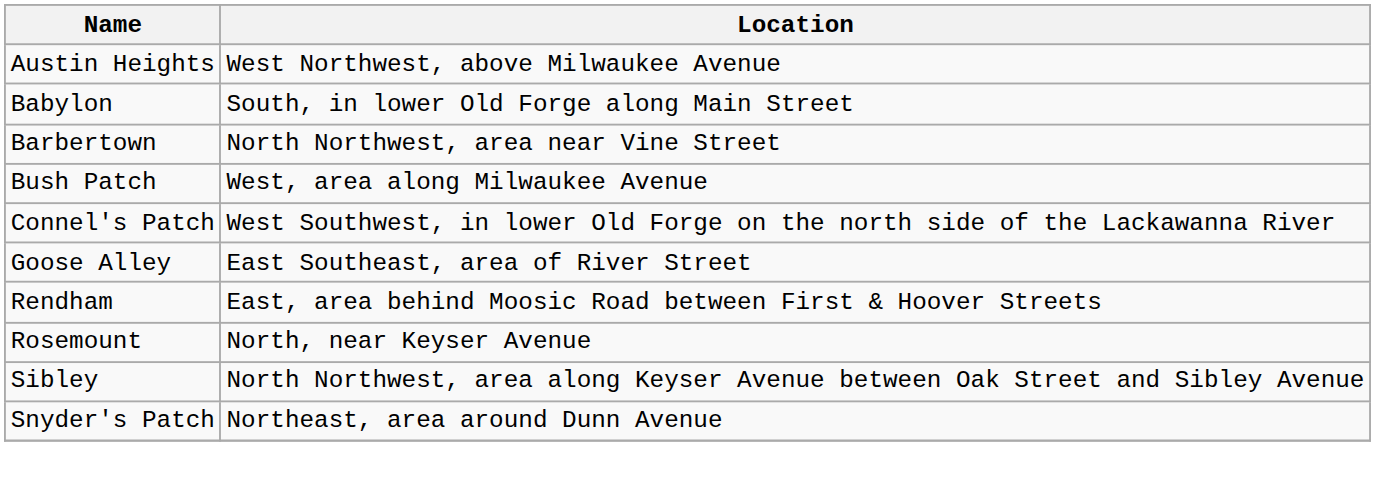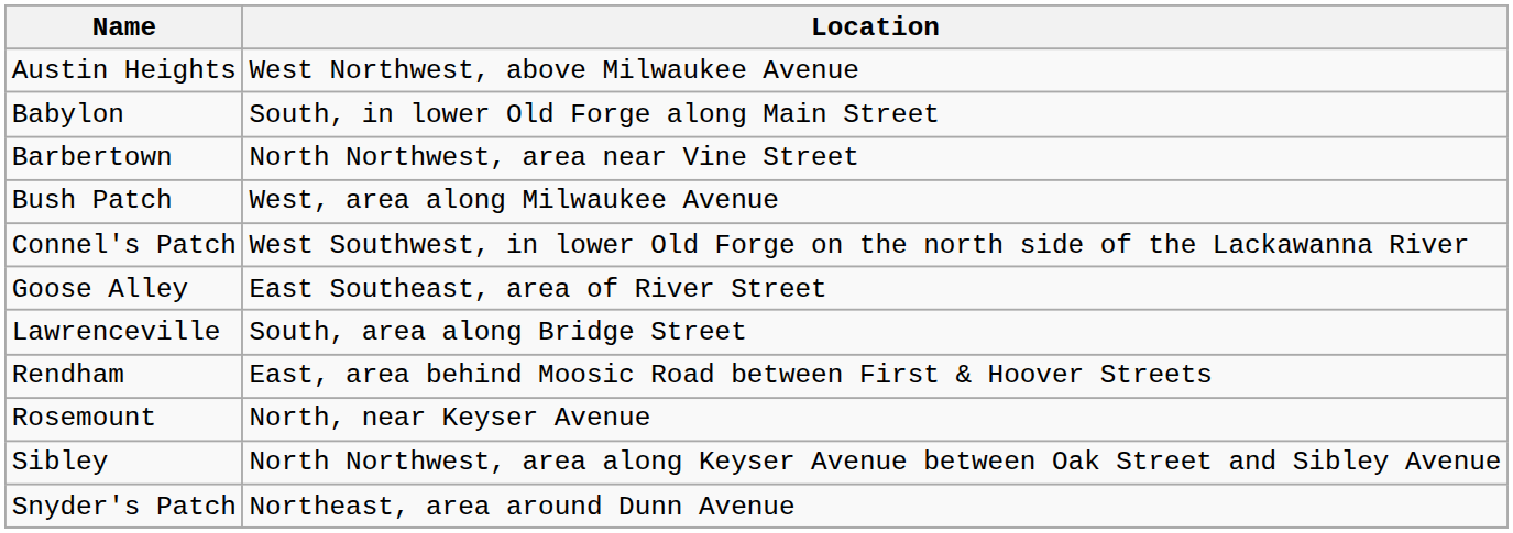+ row: Lawrenceville | South, area along Bridge Street
